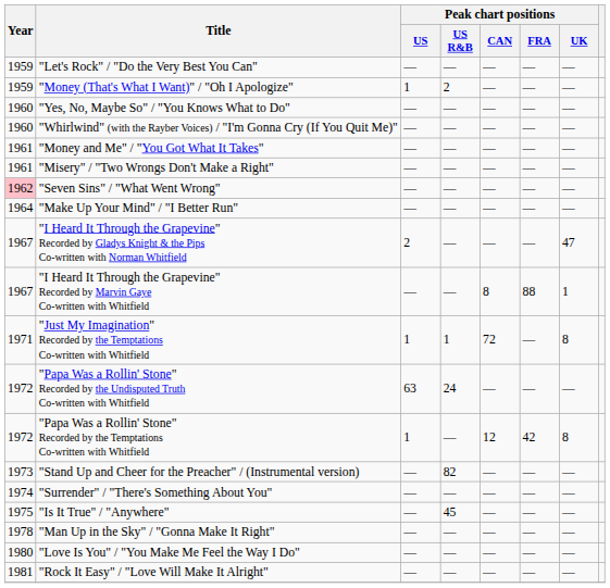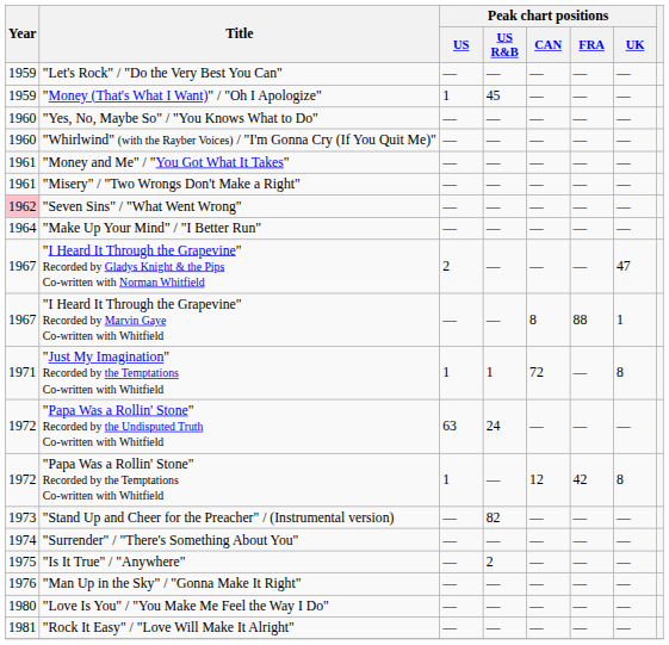"Money (That's What I Want)" / "Oh I Apologize" | Peak chart positions / US R&B: 2 -> 45
"Is It True" / "Anywhere" | Peak chart positions / US R&B: 45 -> 2
"Man Up in the Sky" / "Gonna Make It Right" | Year: 1978 -> 1976
